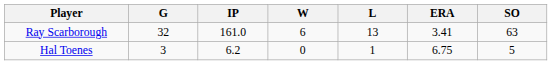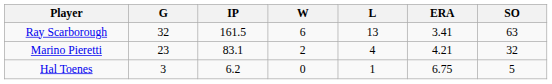Ray Scarborough | IP: 161.0 -> 161.5
+ row: Marino Pieretti | 23 | 83.1 | 2 | 4 | 4.21 | 32
